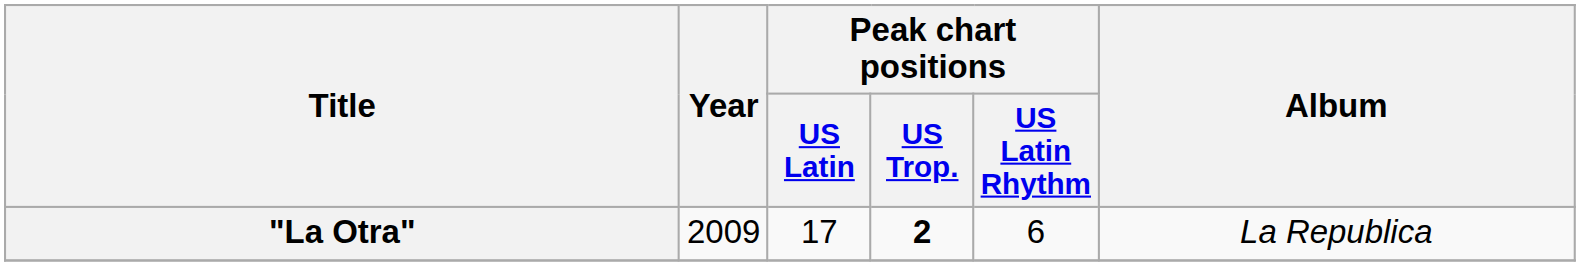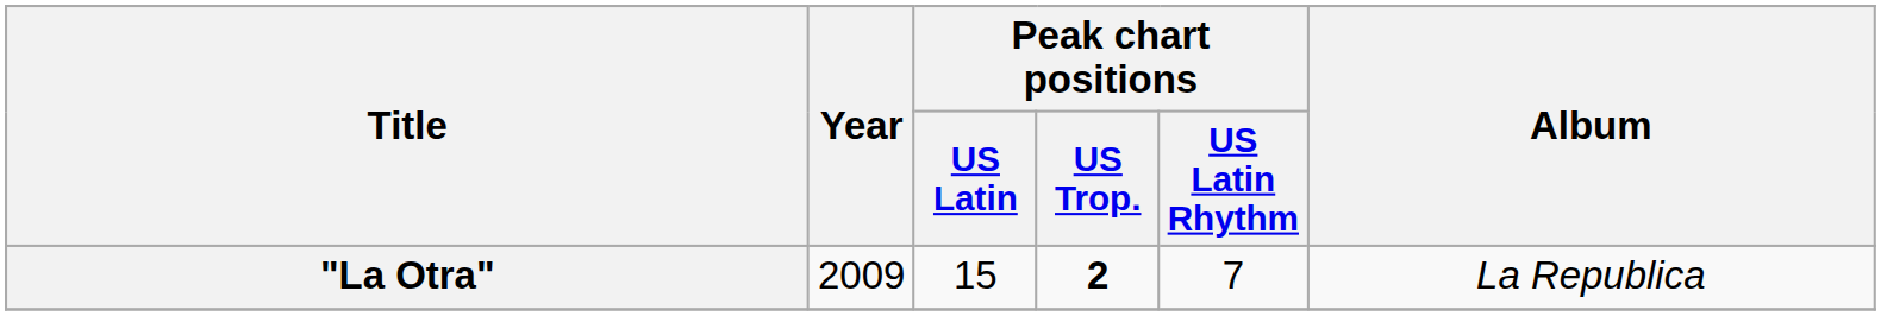"La Otra" | Peak chart positions / US Latin: 17 -> 15
"La Otra" | Peak chart positions / US Latin Rhythm: 6 -> 7
